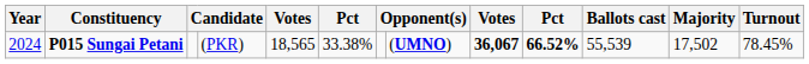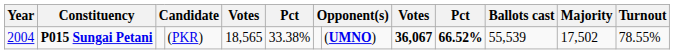P015 Sungai Petani | Year: 2024 -> 2004
P015 Sungai Petani | Turnout: 78.45% -> 78.55%
